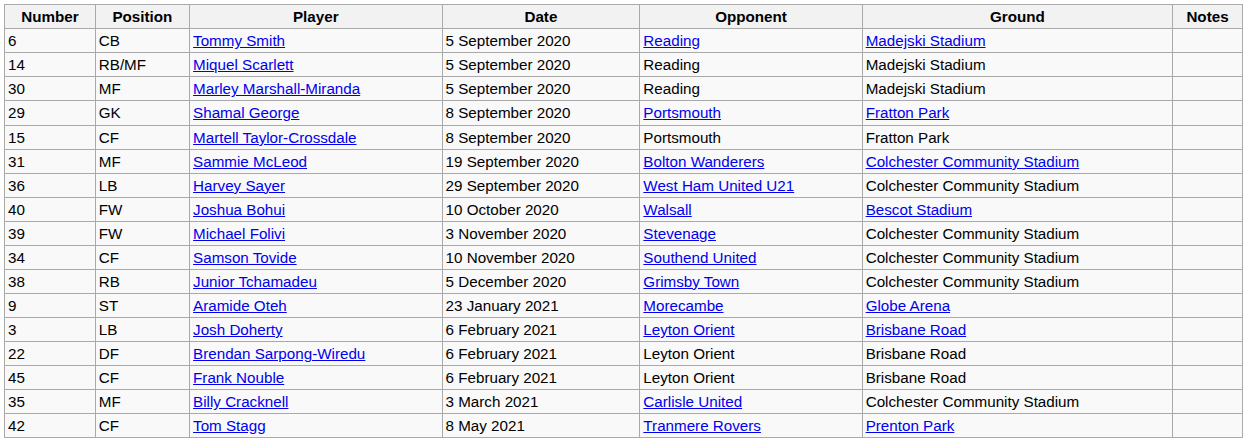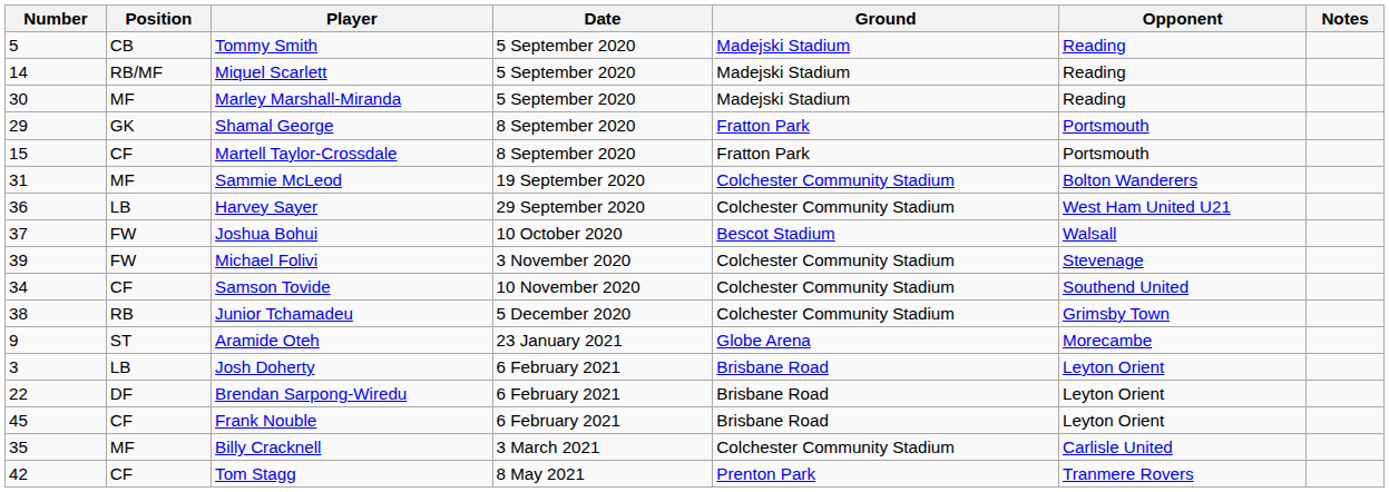columns swapped: Opponent <-> Ground
Tommy Smith | Number: 6 -> 5
Joshua Bohui | Number: 40 -> 37
